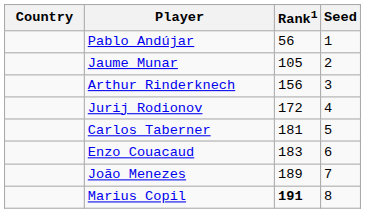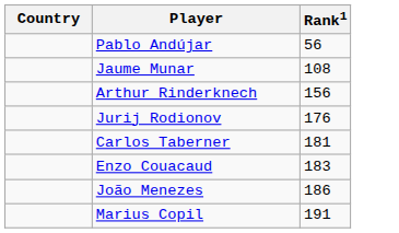- column: Seed | 1 | 2 | 3 | 4 | 5 | 6 | 7 | 8
Jaume Munar | Rank1: 105 -> 108
Jurij Rodionov | Rank1: 172 -> 176
João Menezes | Rank1: 189 -> 186
Marius Copil | Rank1: bold -> normal
